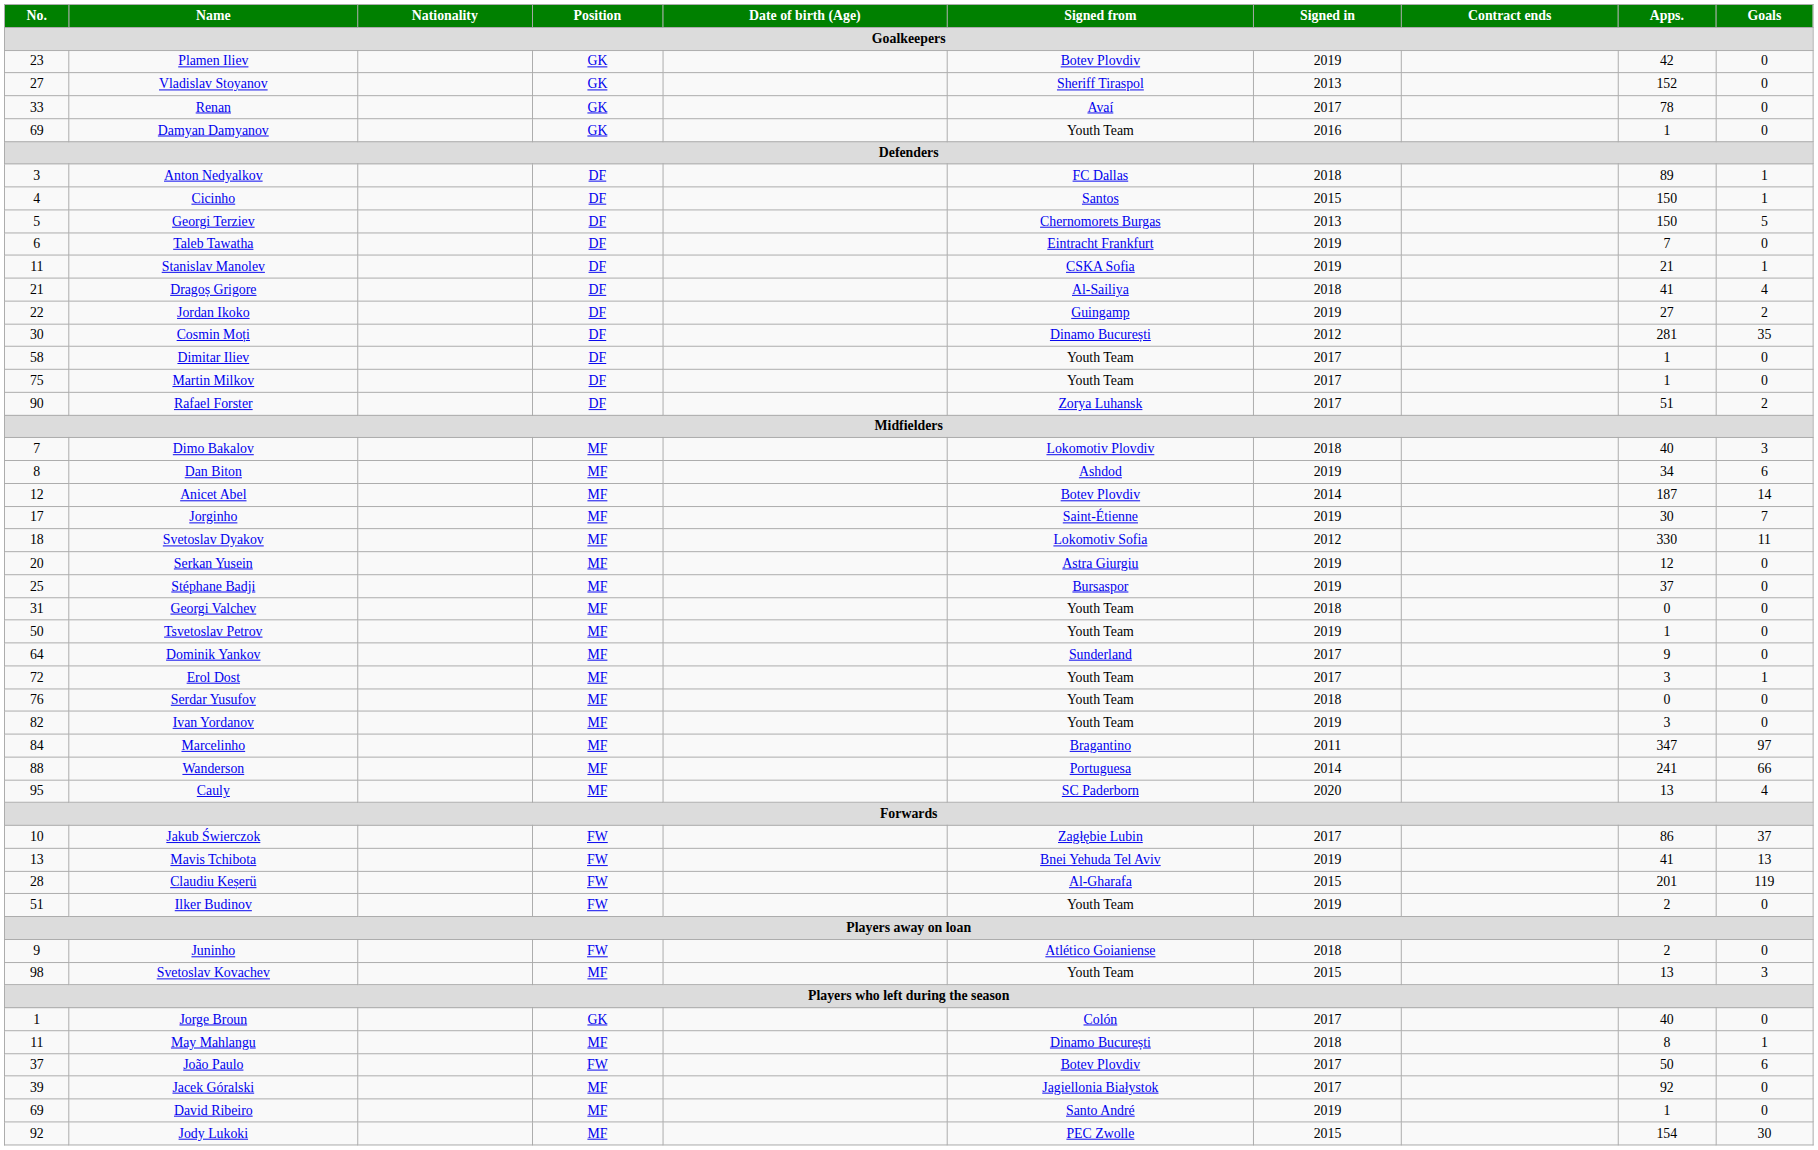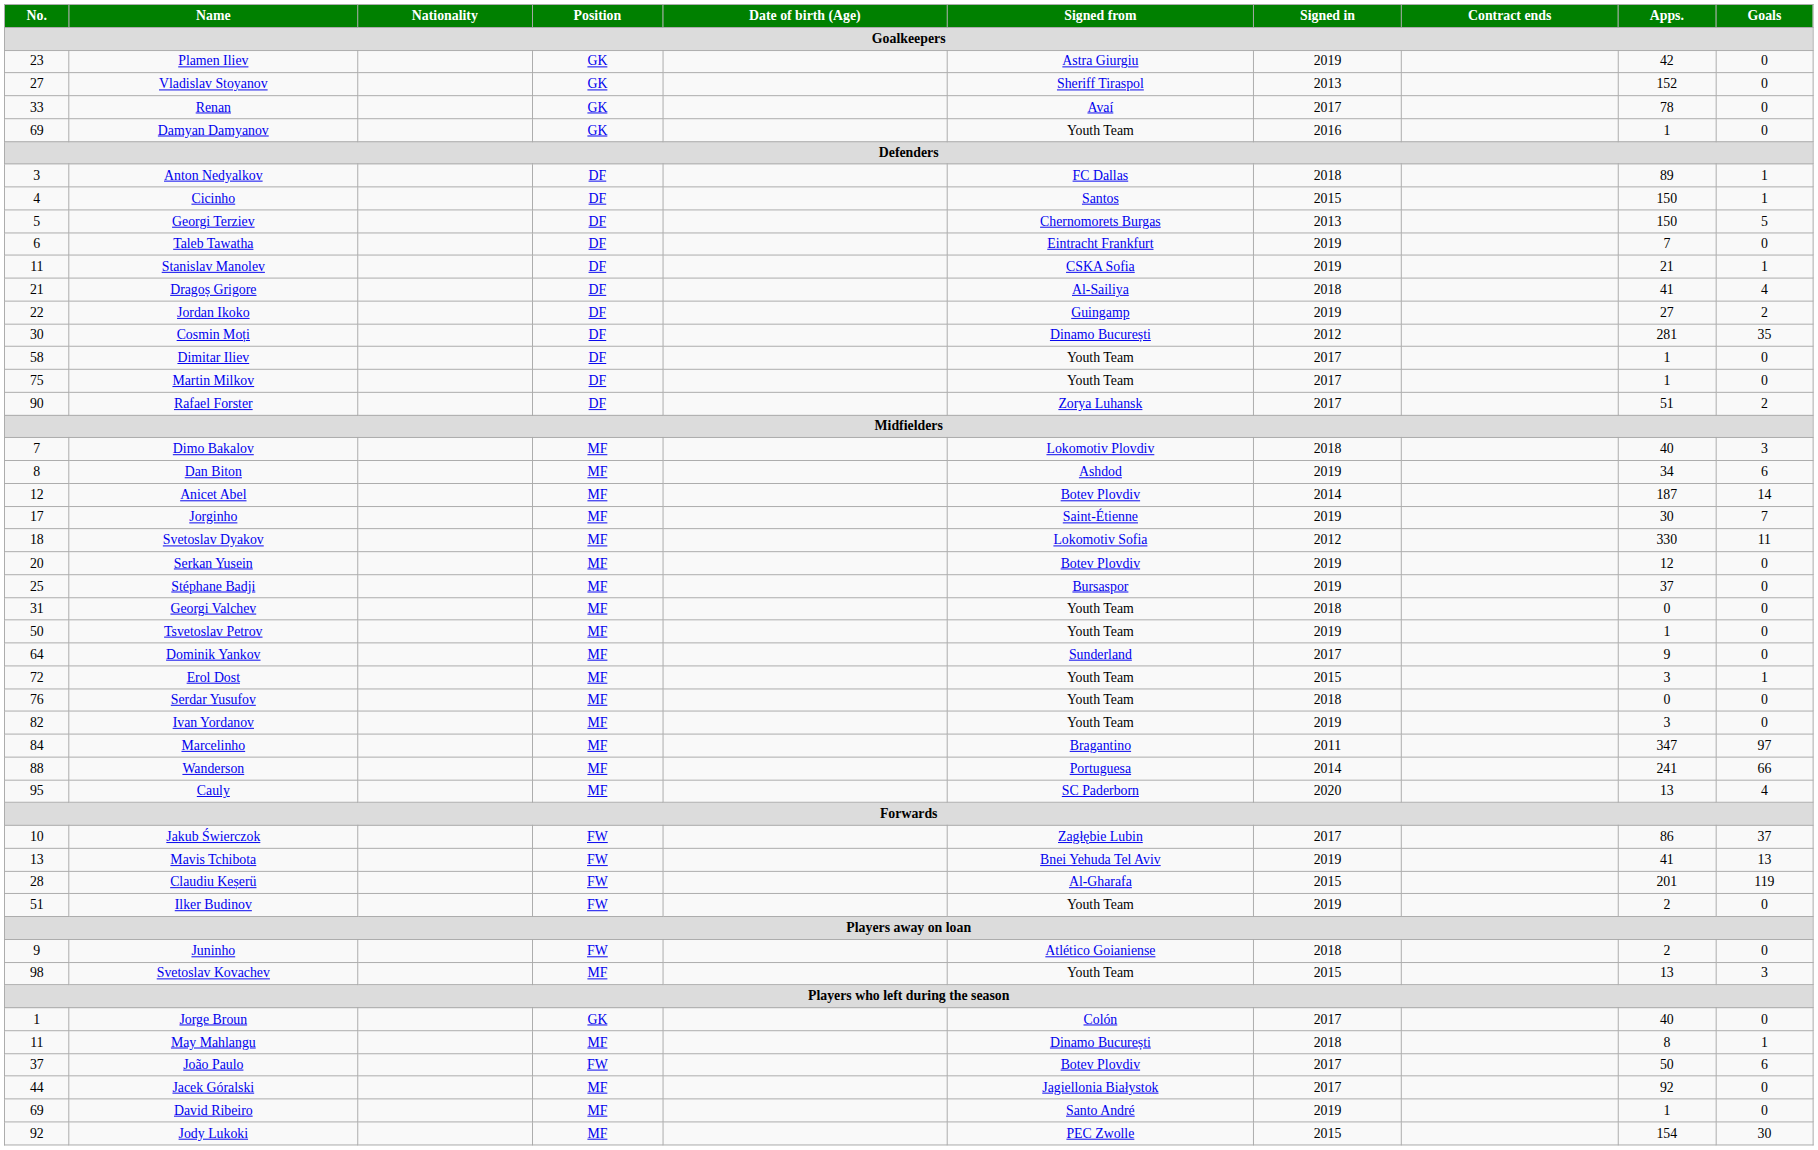Plamen Iliev | Signed from: Botev Plovdiv -> Astra Giurgiu
Serkan Yusein | Signed from: Astra Giurgiu -> Botev Plovdiv
Erol Dost | Signed in: 2017 -> 2015
Jacek Góralski | No.: 39 -> 44
